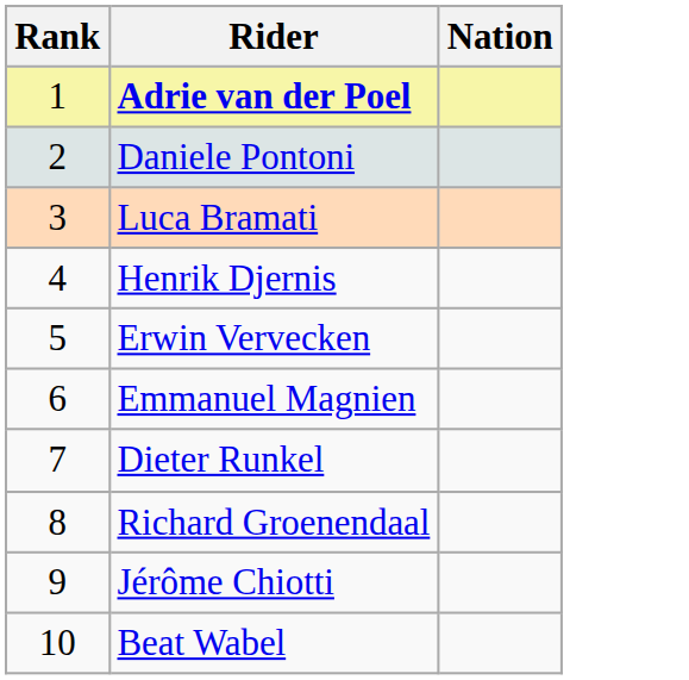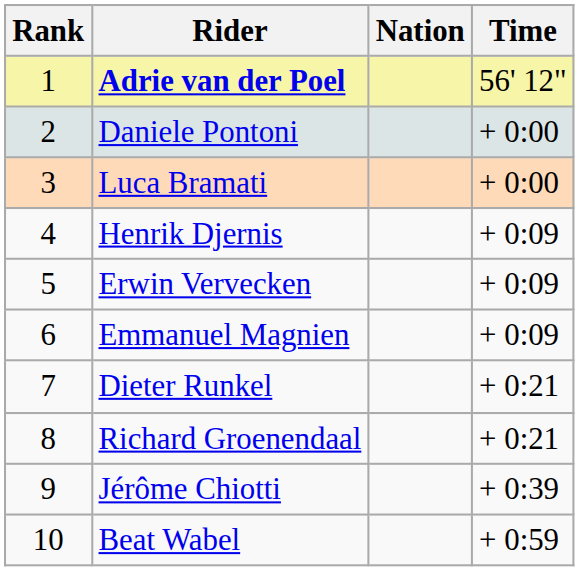+ column: Time | 56' 12" | + 0:00 | + 0:00 | + 0:09 | + 0:09 | + 0:09 | + 0:21 | + 0:21 | + 0:39 | + 0:59
